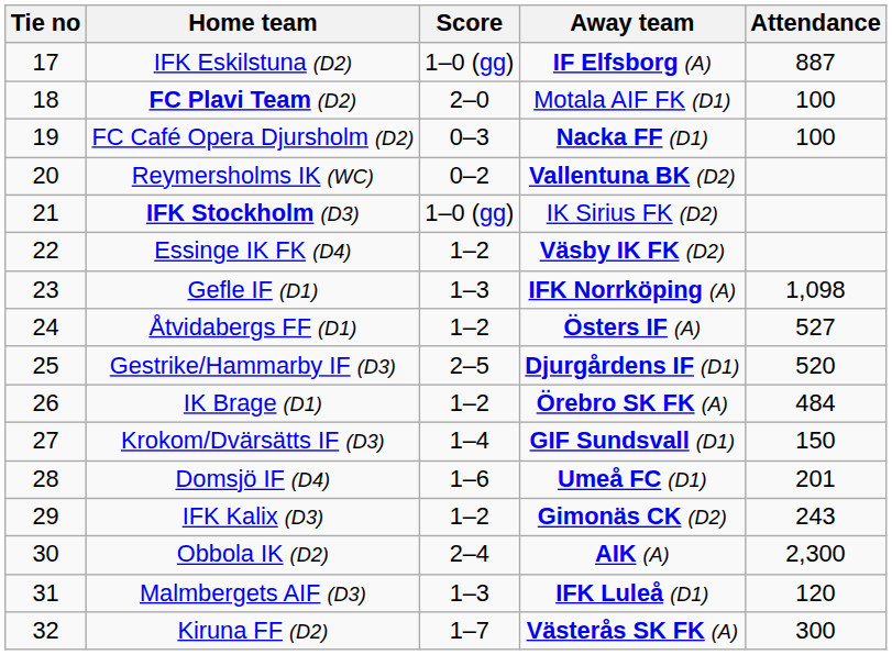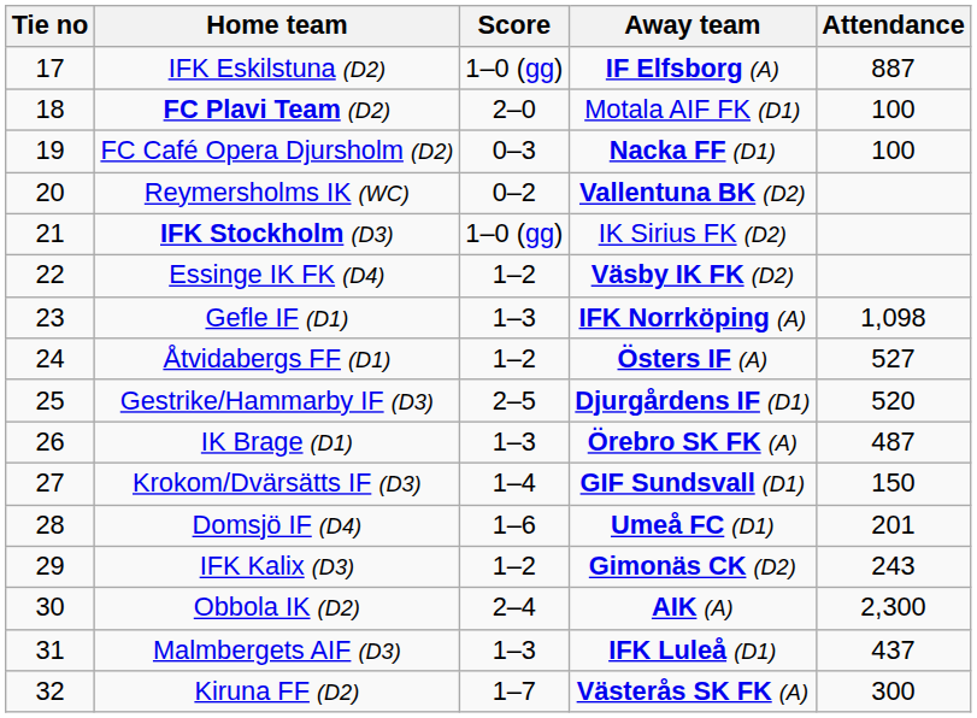IK Brage (D1) | Score: 1–2 -> 1–3
IK Brage (D1) | Attendance: 484 -> 487
Malmbergets AIF (D3) | Attendance: 120 -> 437
